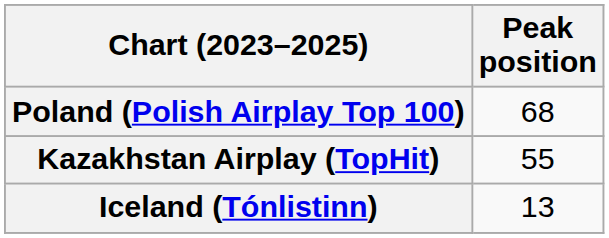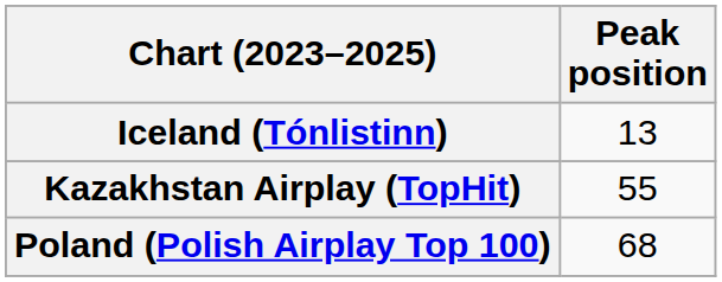rows swapped: Iceland (Tónlistinn) <-> Poland (Polish Airplay Top 100)
